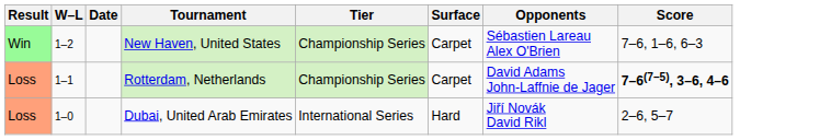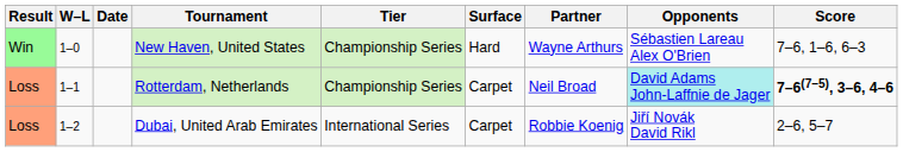+ column: Partner | Wayne Arthurs | Neil Broad | Robbie Koenig
New Haven, United States | W–L: 1–2 -> 1–0
New Haven, United States | Surface: Carpet -> Hard
Rotterdam, Netherlands | Opponents: no background -> paleturquoise background
Dubai, United Arab Emirates | W–L: 1–0 -> 1–2
Dubai, United Arab Emirates | Surface: Hard -> Carpet
